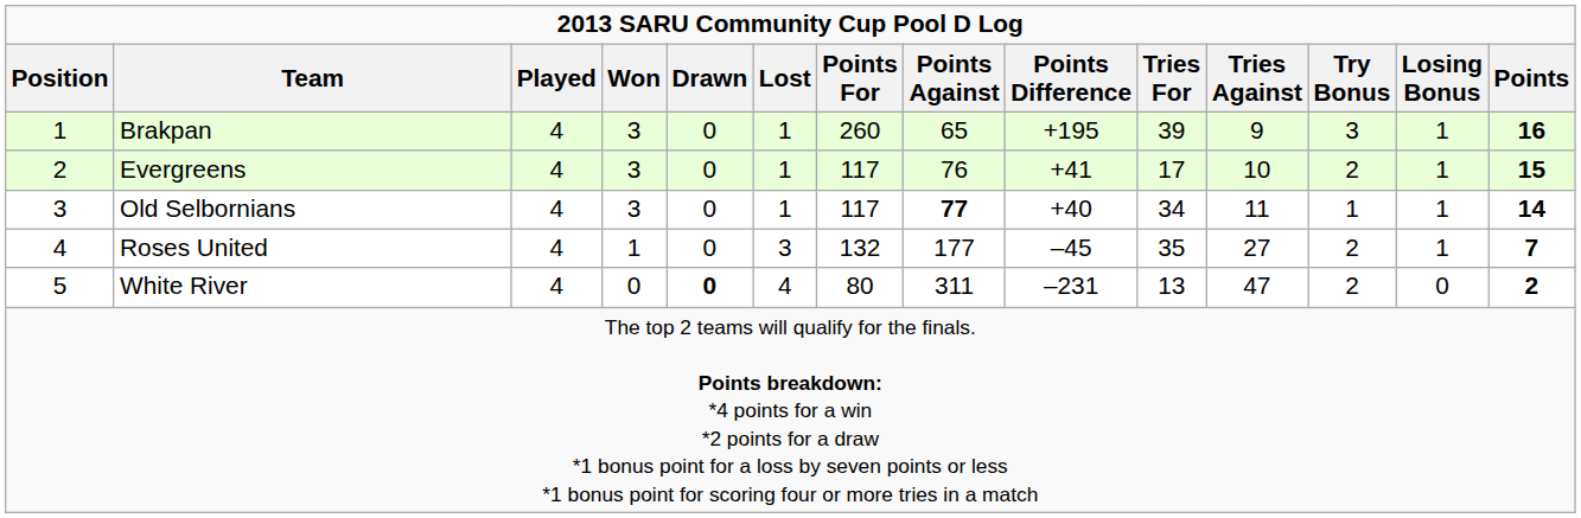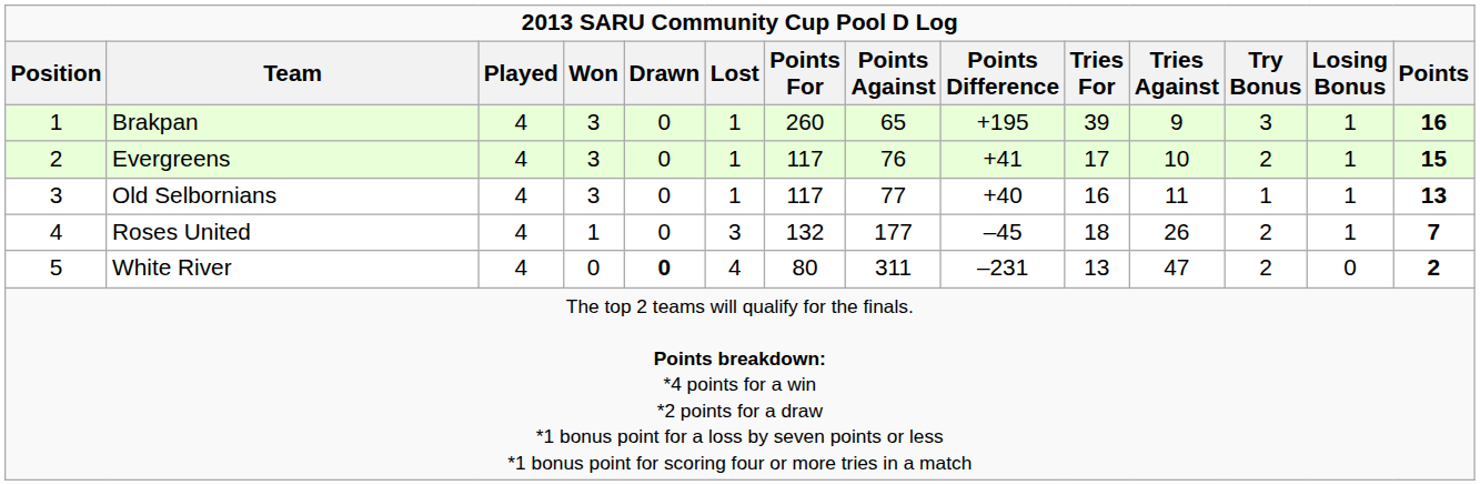Old Selbornians | Points Against: bold -> normal
Old Selbornians | Tries For: 34 -> 16
Old Selbornians | Points: 14 -> 13
Roses United | Tries For: 35 -> 18
Roses United | Tries Against: 27 -> 26
